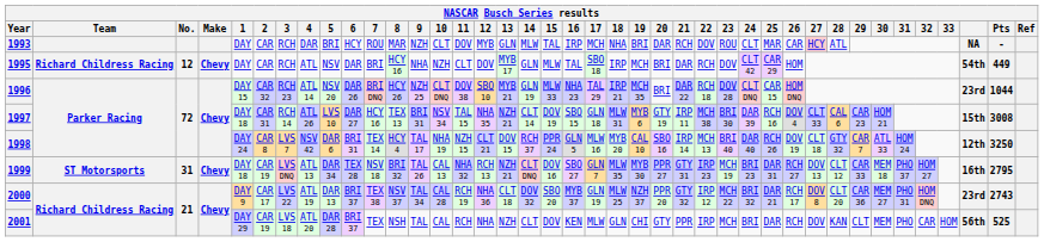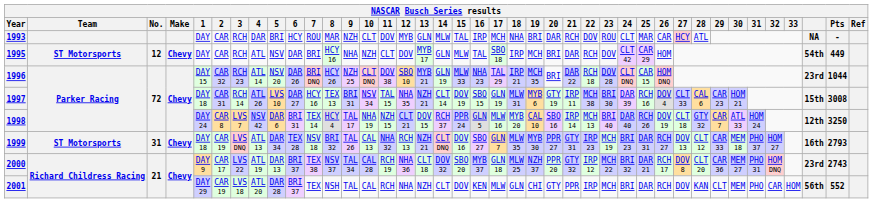1995 | Team: Richard Childress Racing -> ST Motorsports
1997 | 17: GLN 18 -> GLN 19
1999 | Pts: 2795 -> 2793
2000 | 17: GLN 19 -> GLN 18
2001 | Pts: 525 -> 552
